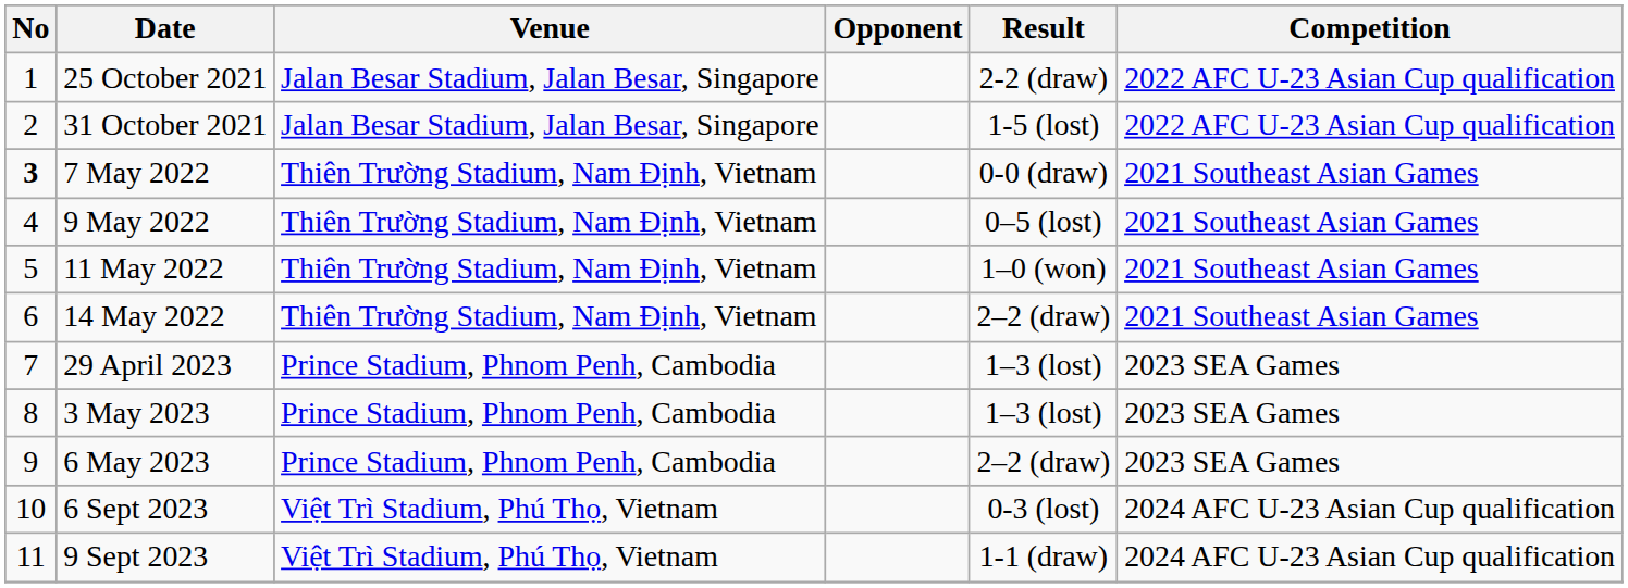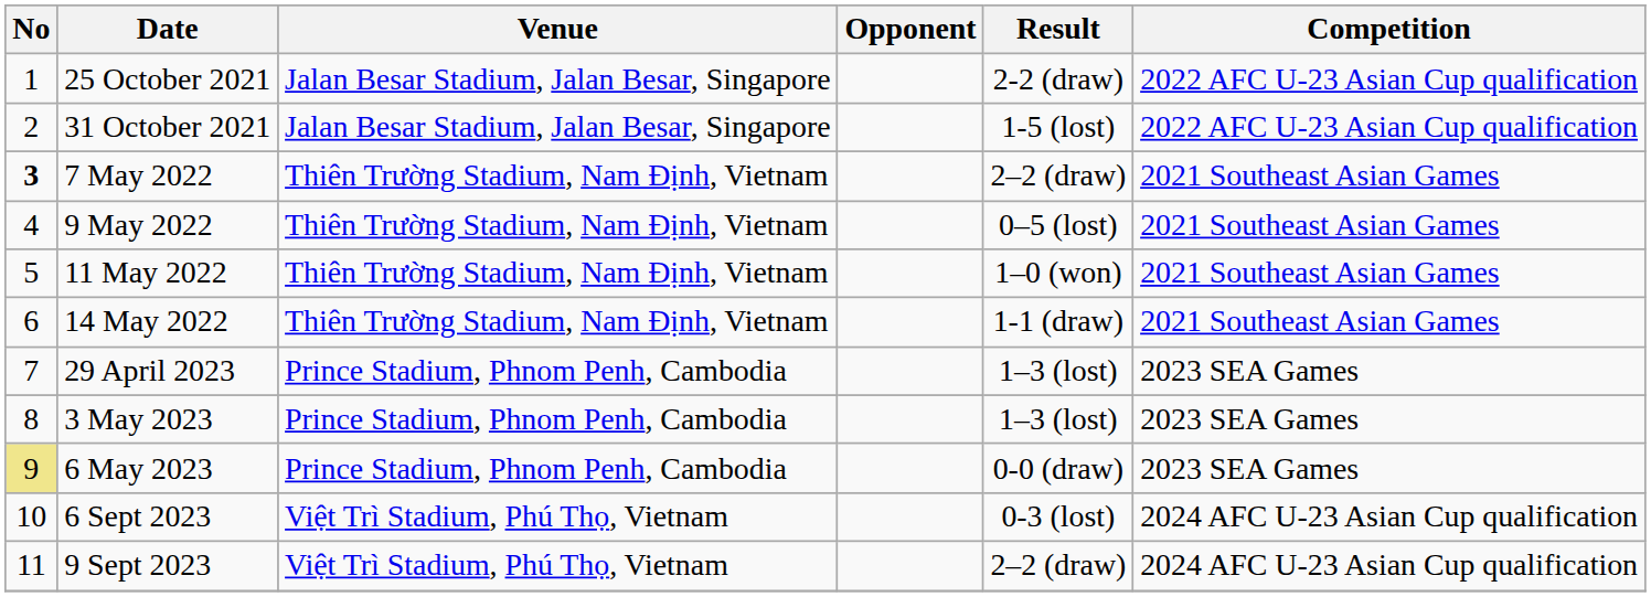7 May 2022 | Result: 0-0 (draw) -> 2–2 (draw)
14 May 2022 | Result: 2–2 (draw) -> 1-1 (draw)
6 May 2023 | No: no background -> khaki background
6 May 2023 | Result: 2–2 (draw) -> 0-0 (draw)
9 Sept 2023 | Result: 1-1 (draw) -> 2–2 (draw)
